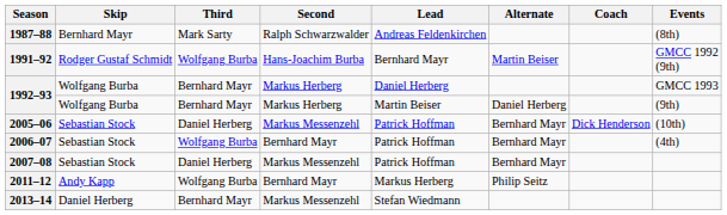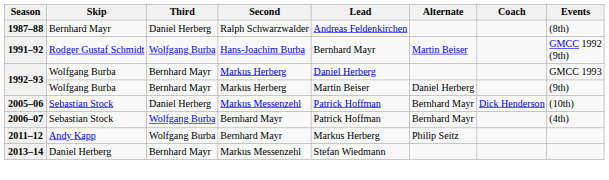1987–88 | Third: Mark Sarty -> Daniel Herberg
- row: 2007–08 | Sebastian Stock | Daniel Herberg | Markus Messenzehl | Patrick Hoffman | Bernhard Mayr
